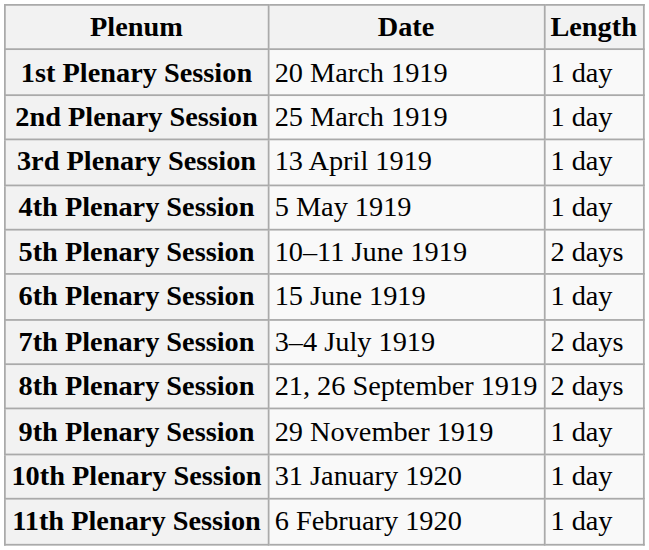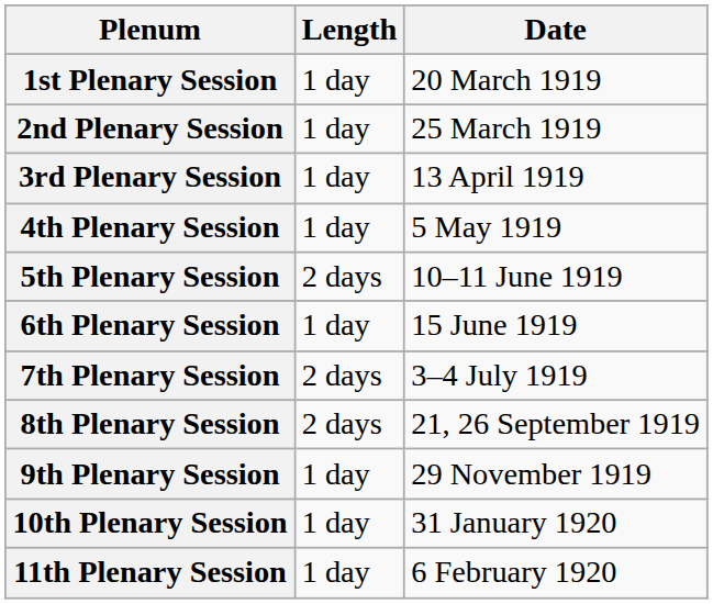columns swapped: Date <-> Length
